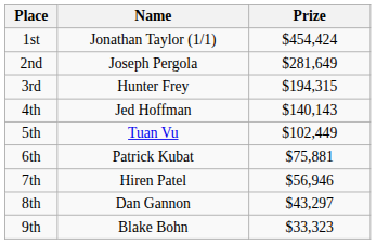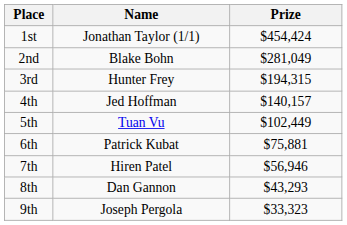2nd | Name: Joseph Pergola -> Blake Bohn
2nd | Prize: $281,649 -> $281,049
4th | Prize: $140,143 -> $140,157
8th | Prize: $43,297 -> $43,293
9th | Name: Blake Bohn -> Joseph Pergola
